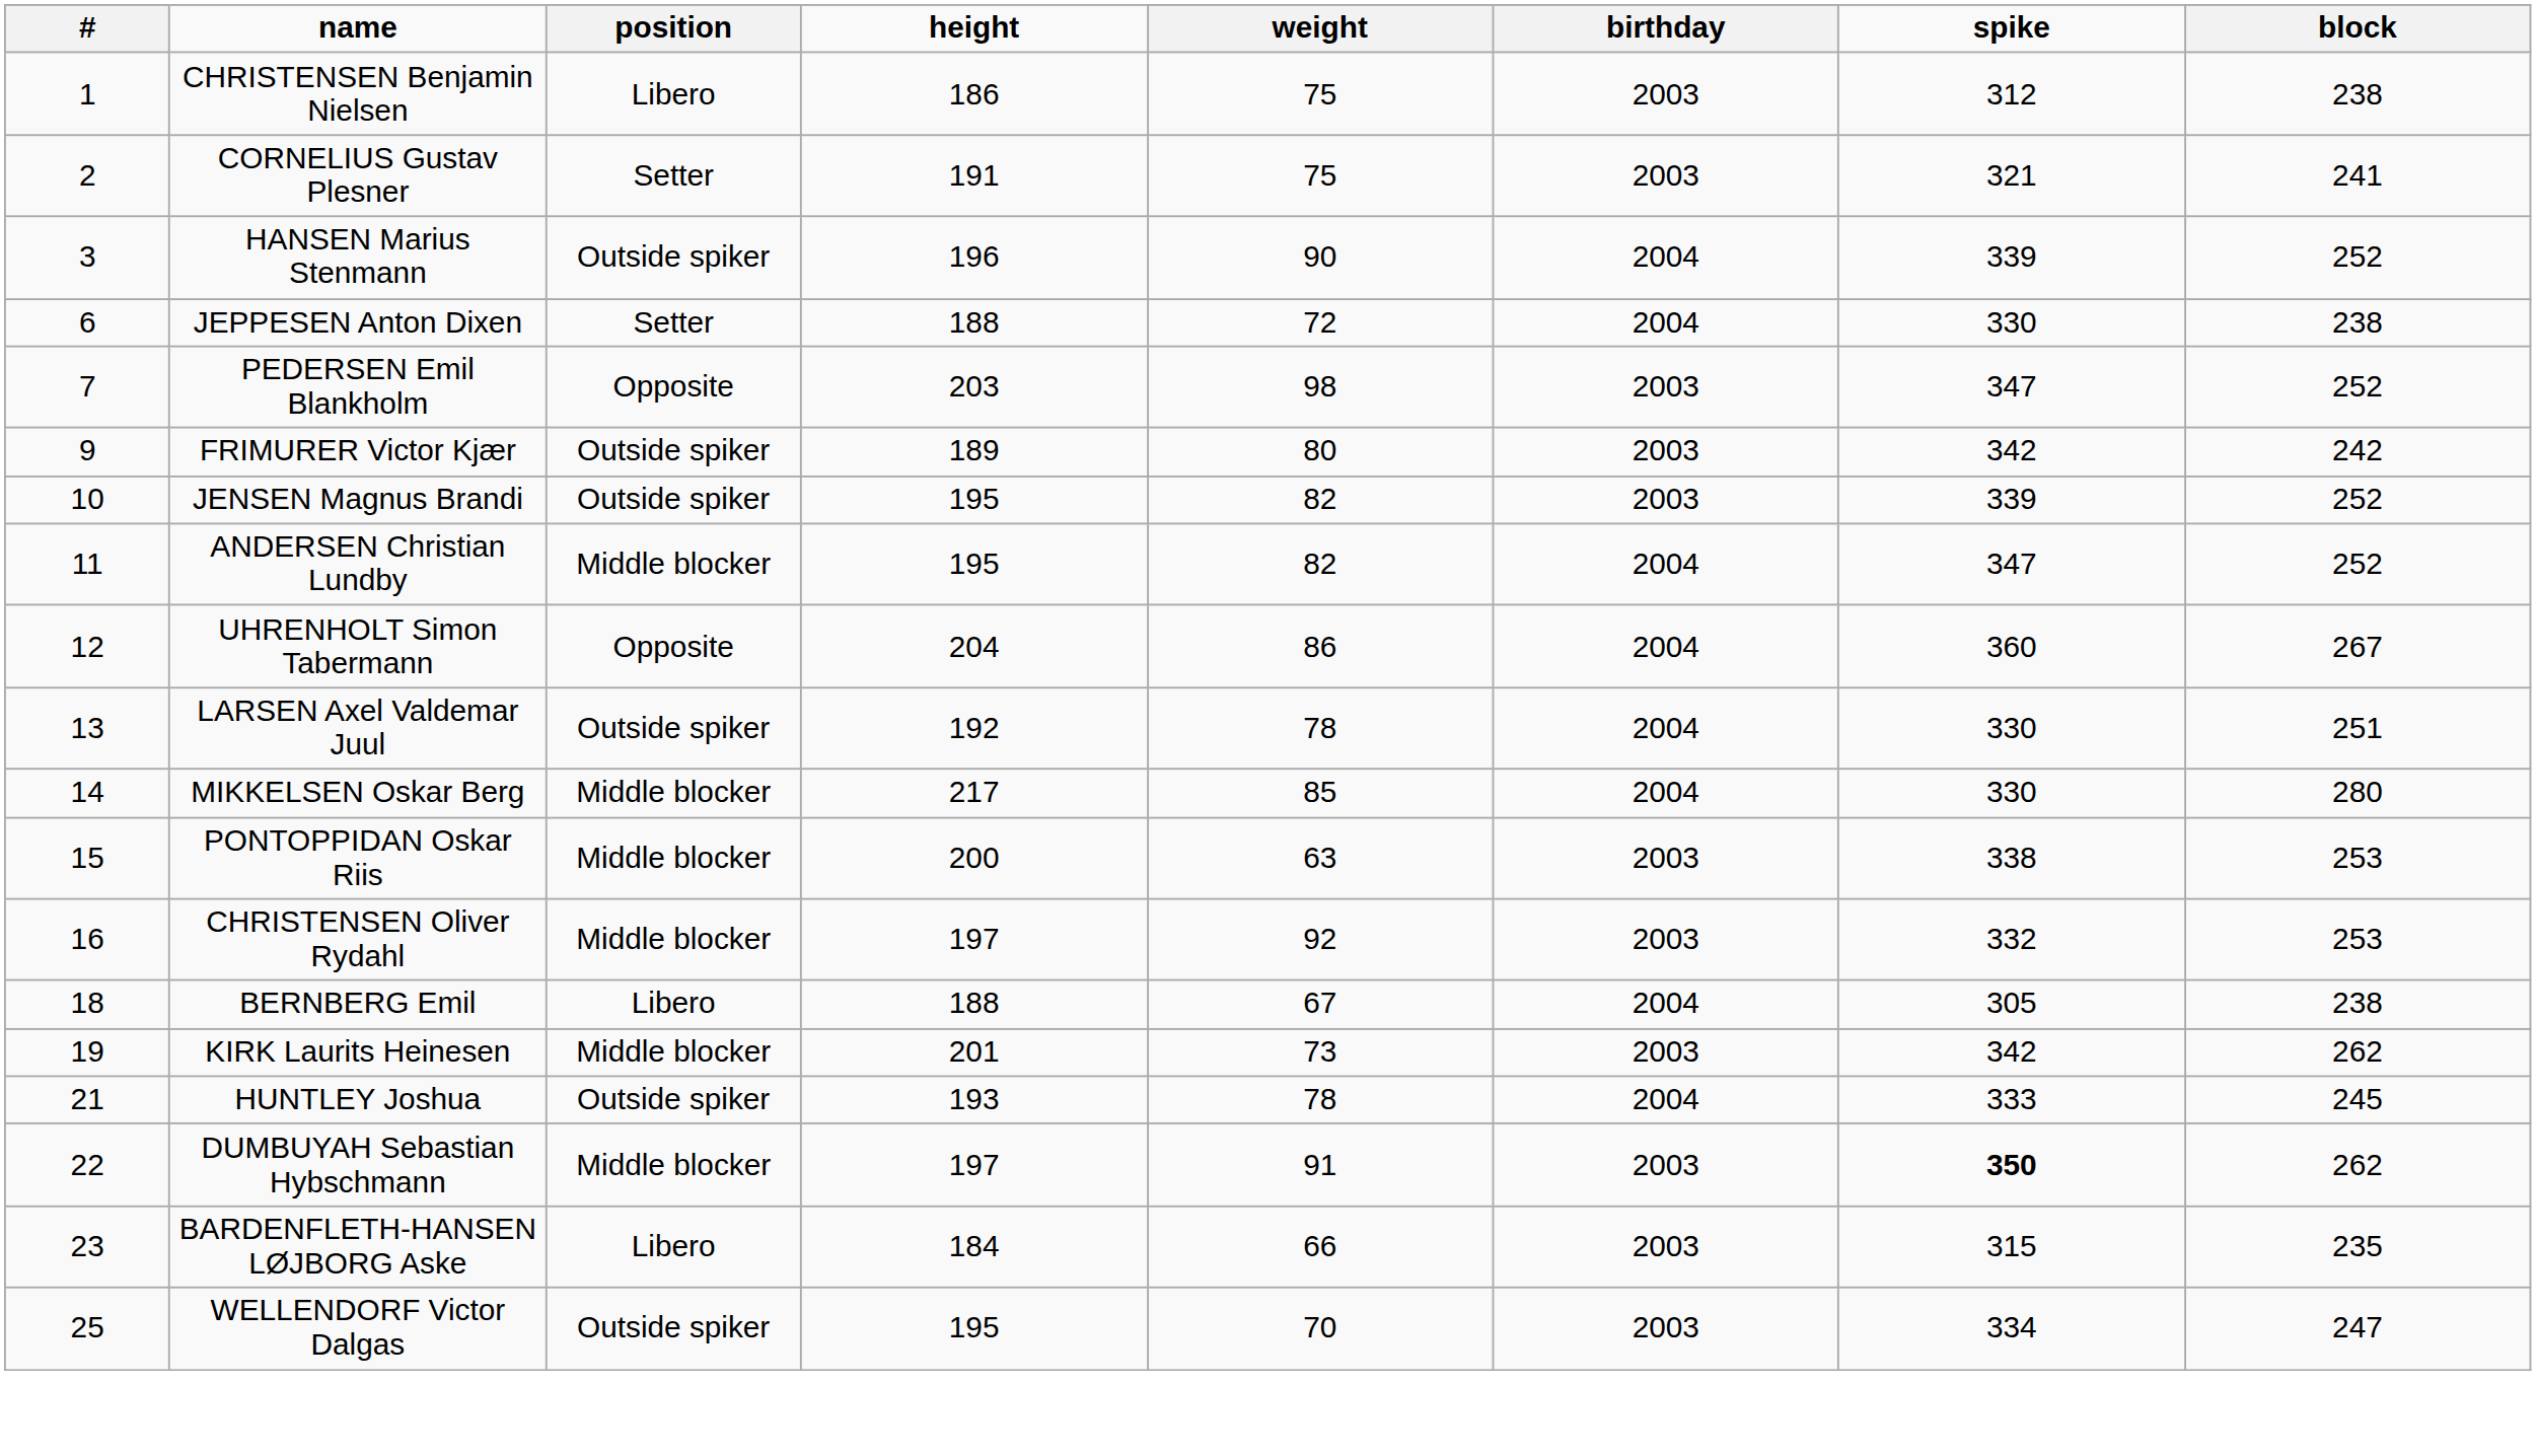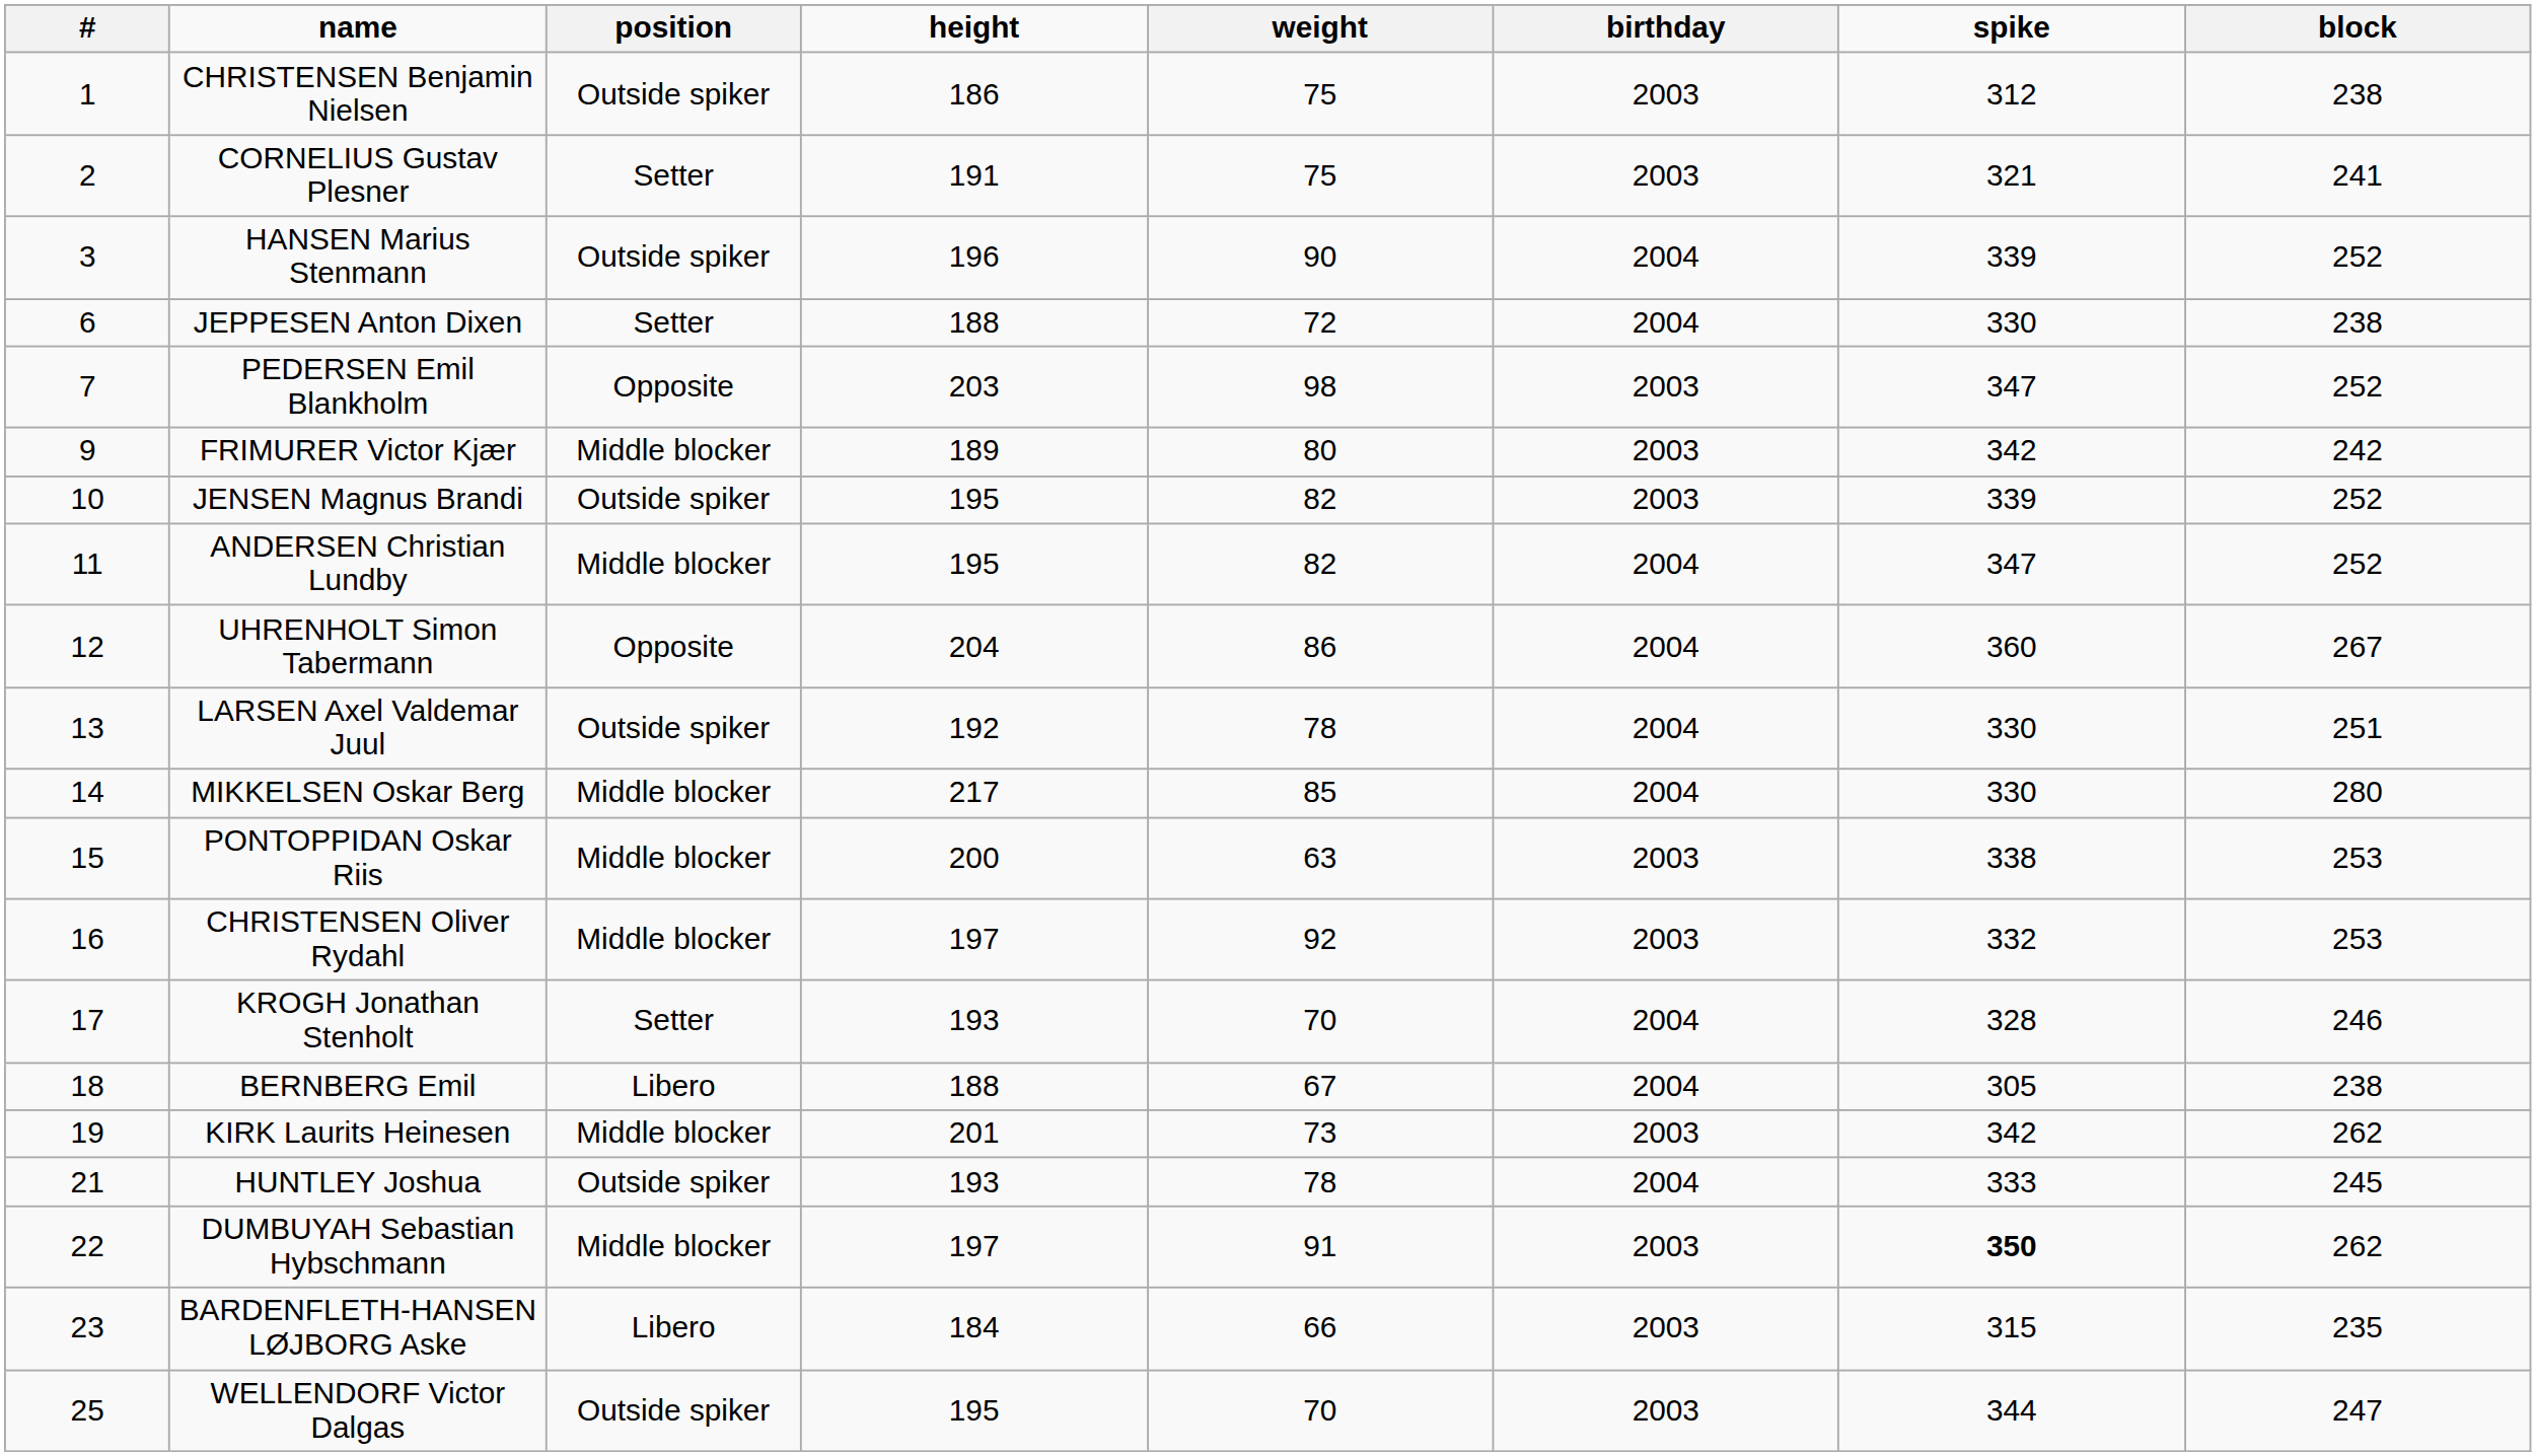CHRISTENSEN Benjamin Nielsen | position: Libero -> Outside spiker
FRIMURER Victor Kjær | position: Outside spiker -> Middle blocker
+ row: 17 | KROGH Jonathan Stenholt | Setter | 193 | 70 | 2004 | 328 | 246
WELLENDORF Victor Dalgas | spike: 334 -> 344
